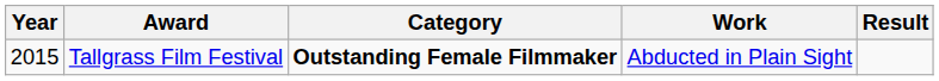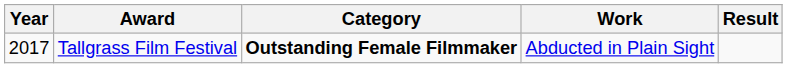Tallgrass Film Festival | Year: 2015 -> 2017
